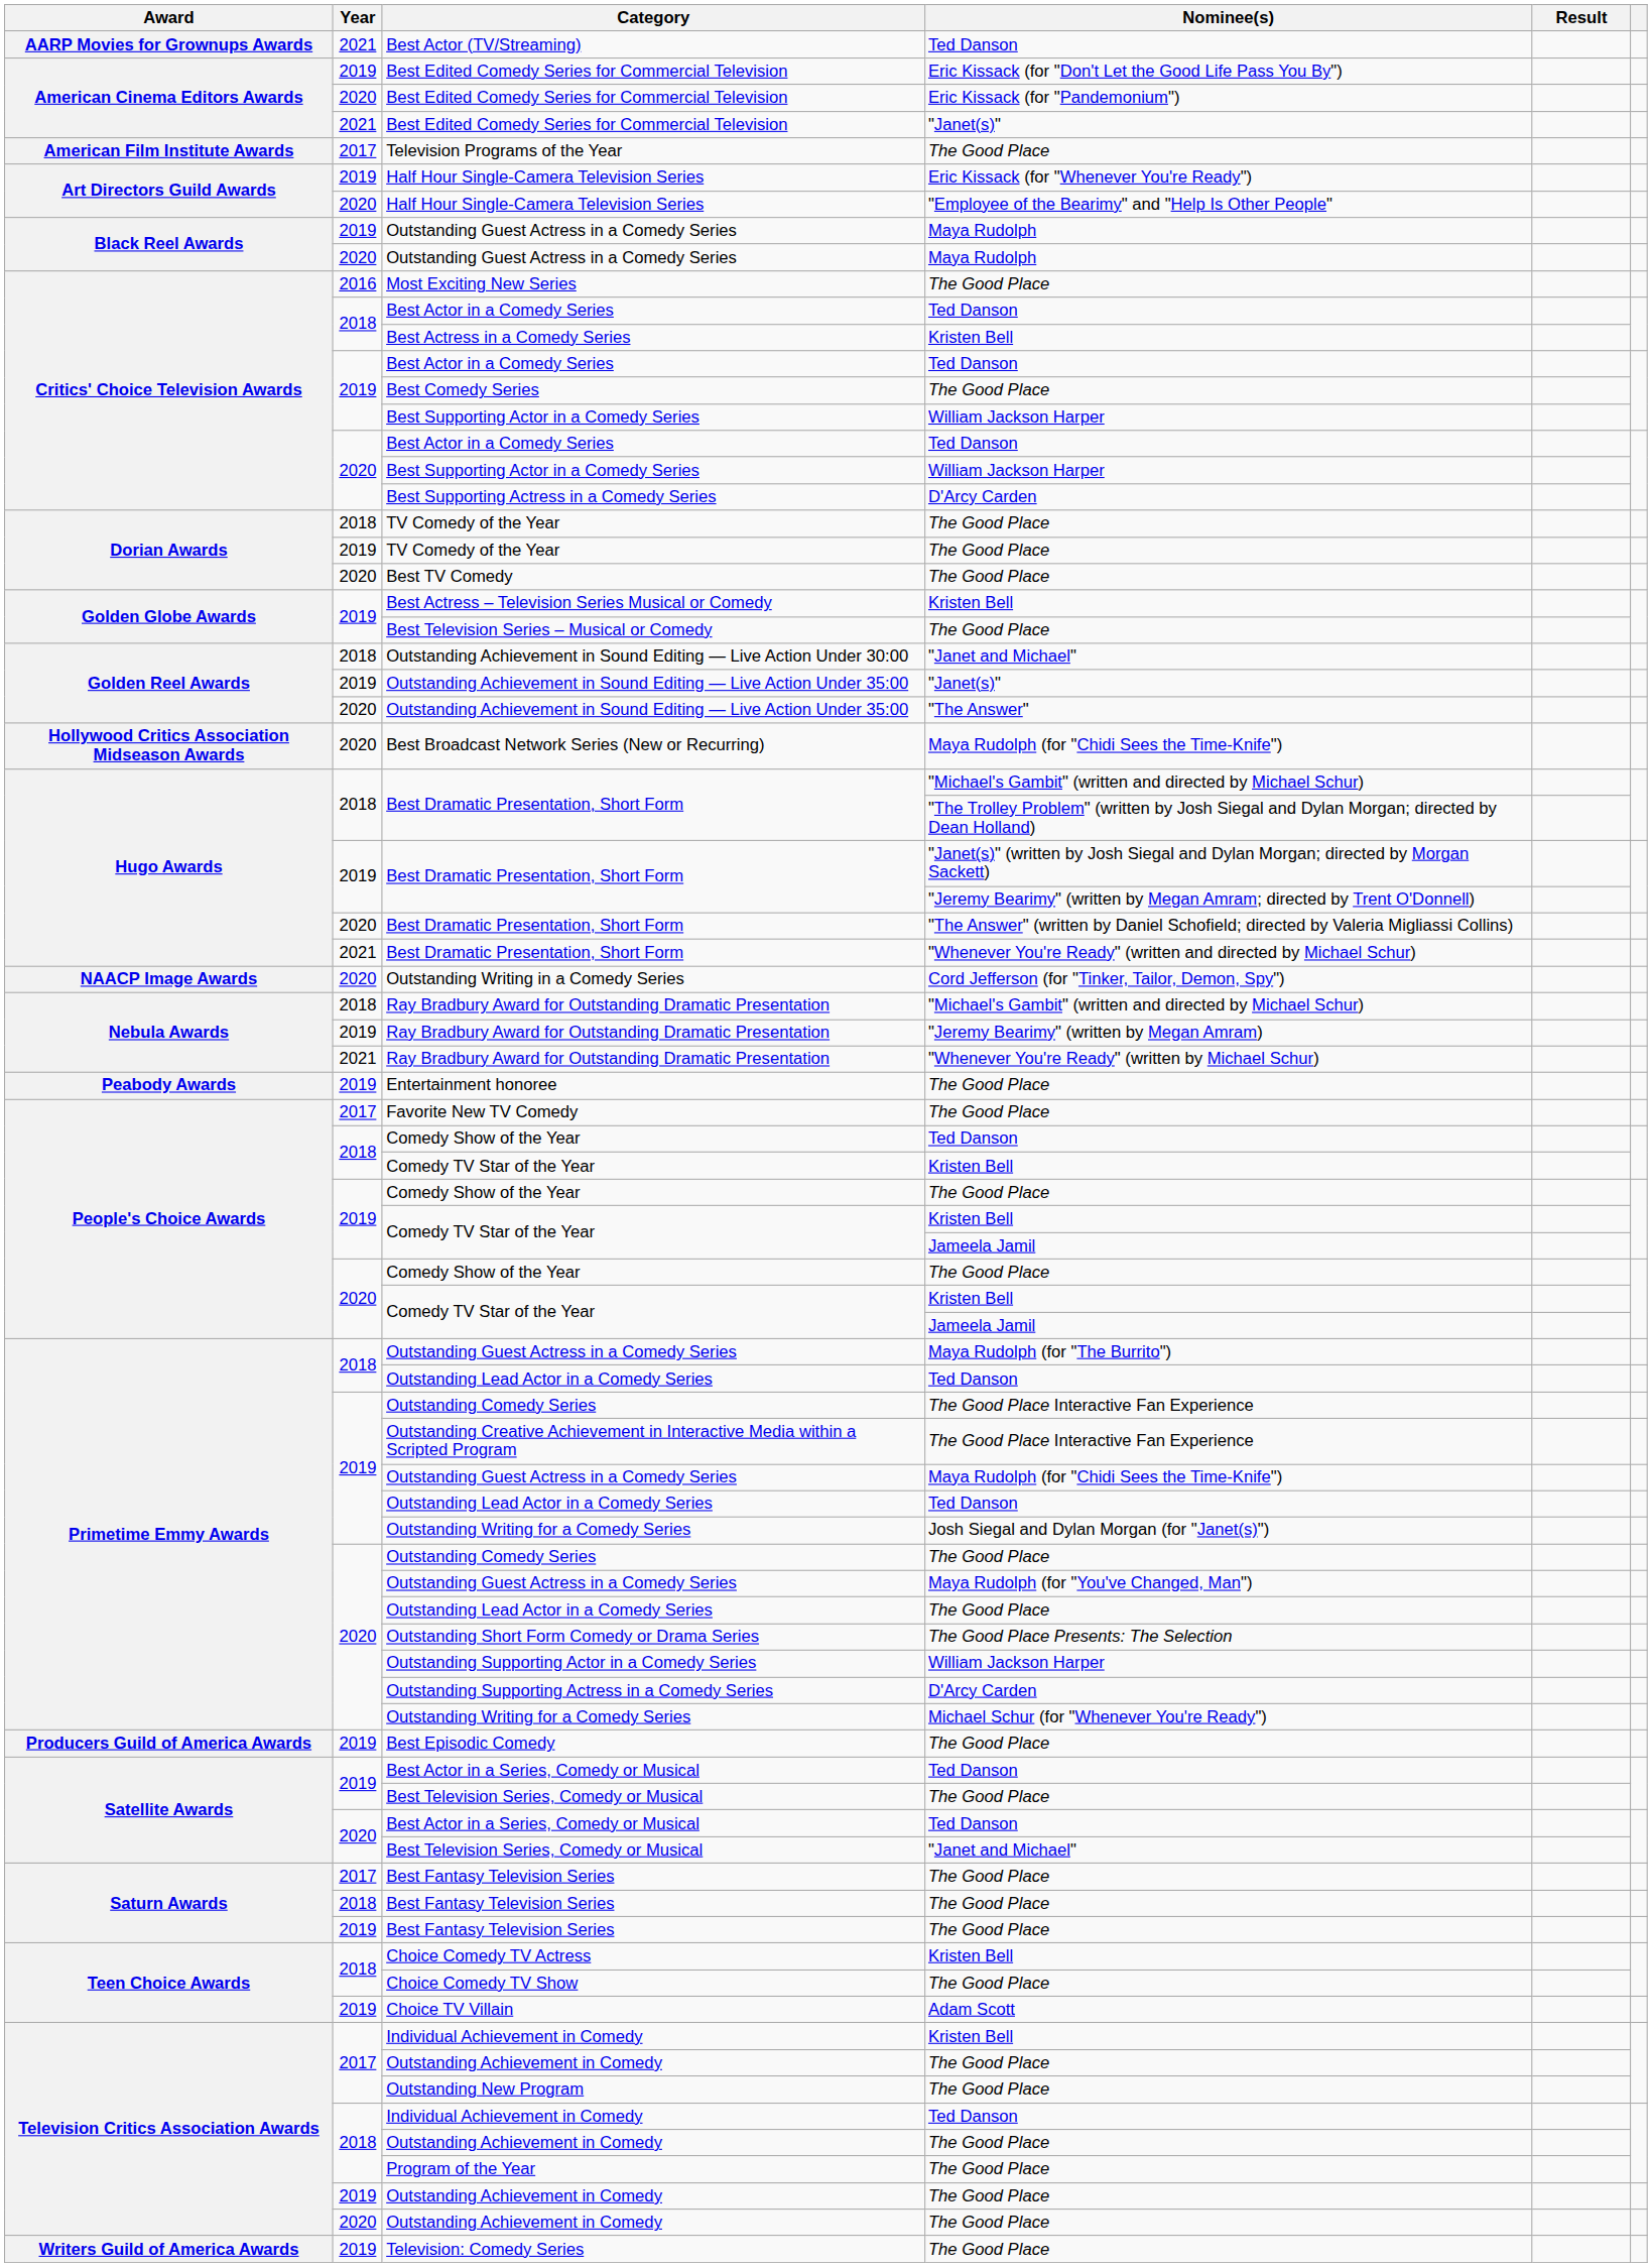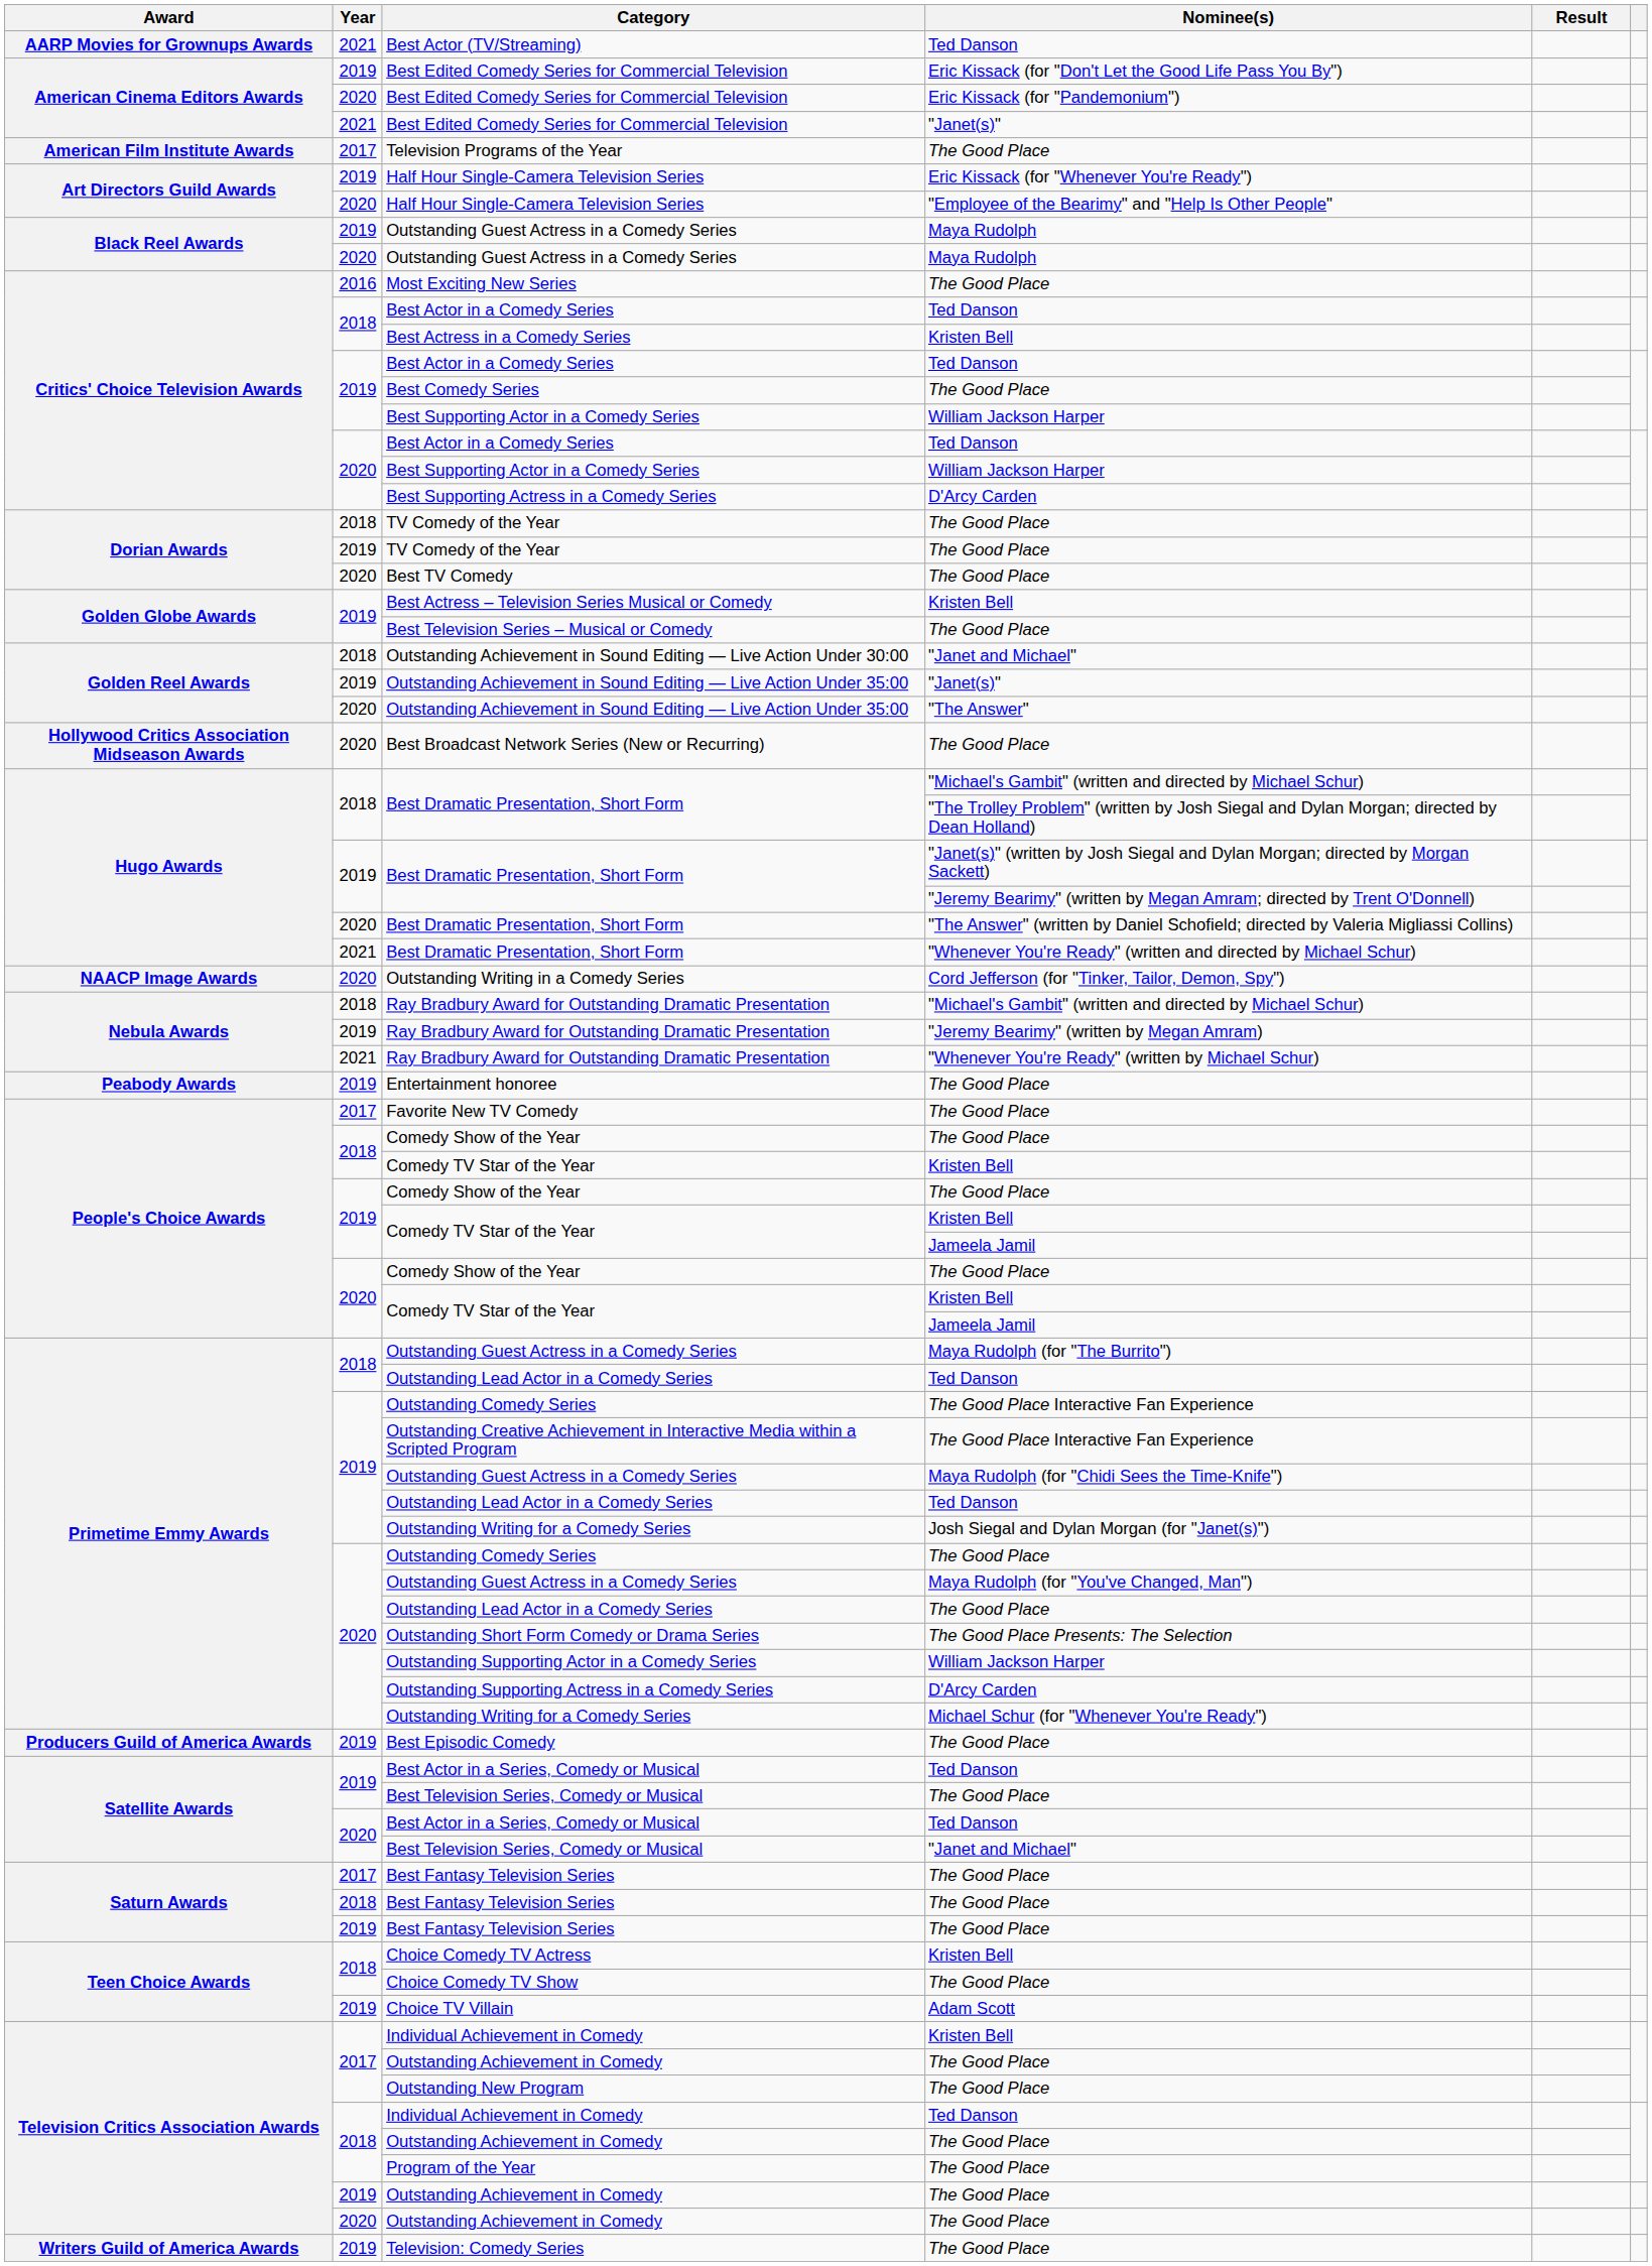Best Broadcast Network Series (New or Recurring) | Nominee(s): Maya Rudolph (for "Chidi Sees the Time-Knife") -> The Good Place
2018 / Comedy Show of the Year | Nominee(s): Ted Danson -> The Good Place
